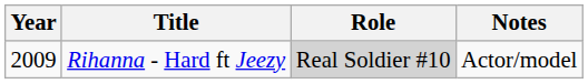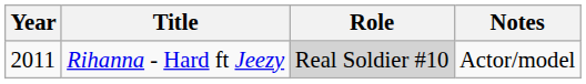Rihanna - Hard ft Jeezy | Year: 2009 -> 2011
